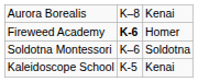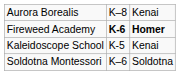Fireweed Academy | column 3: normal -> bold
rows swapped: Kaleidoscope School <-> Soldotna Montessori
